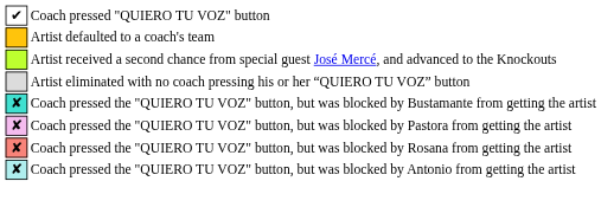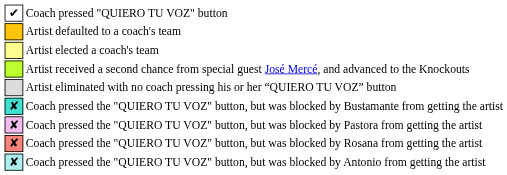+ row: Artist elected a coach's team
